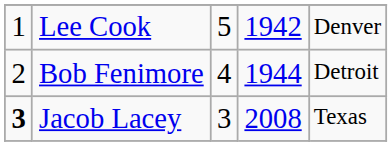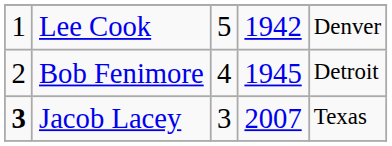Bob Fenimore | column 4: 1944 -> 1945
Jacob Lacey | column 4: 2008 -> 2007
